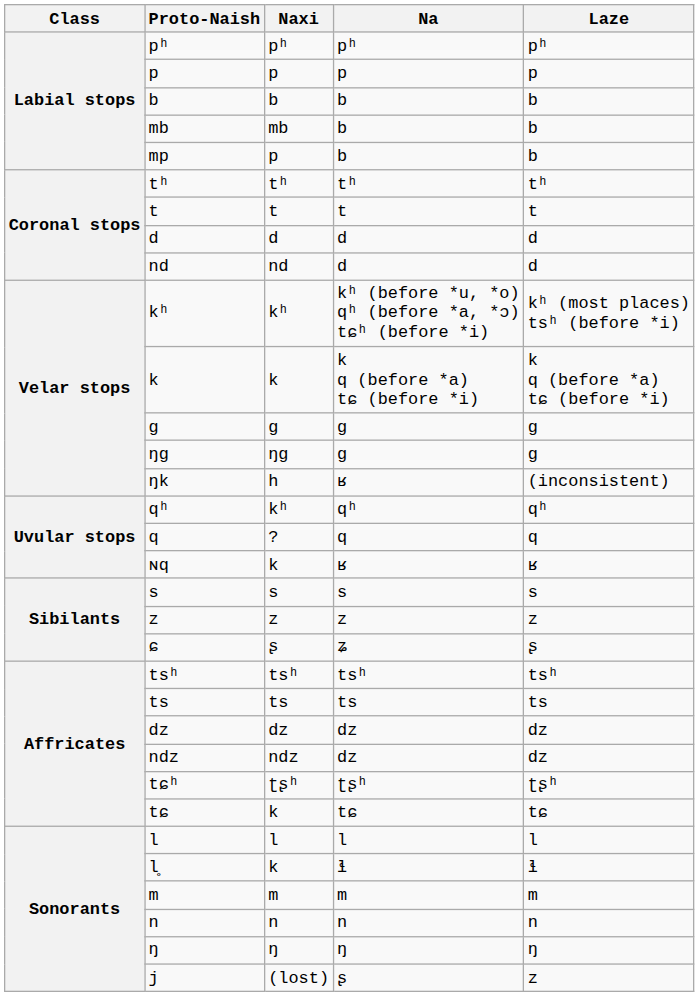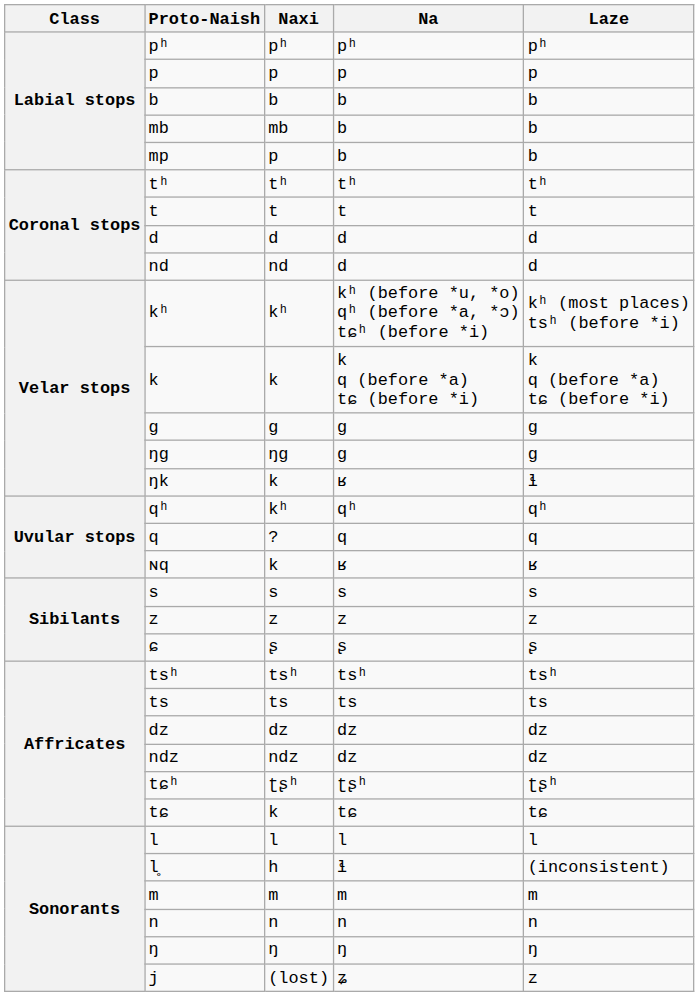ŋk | Naxi: h -> k
ŋk | Laze: (inconsistent) -> ɬ
ɕ | Na: ʑ -> ʂ
l̥ | Naxi: k -> h
l̥ | Laze: ɬ -> (inconsistent)
j | Na: ʂ -> ʑ
